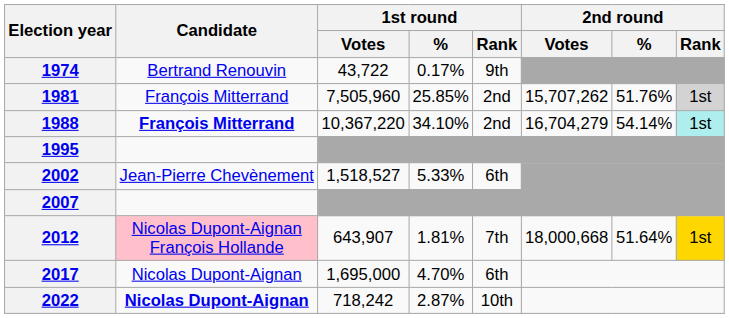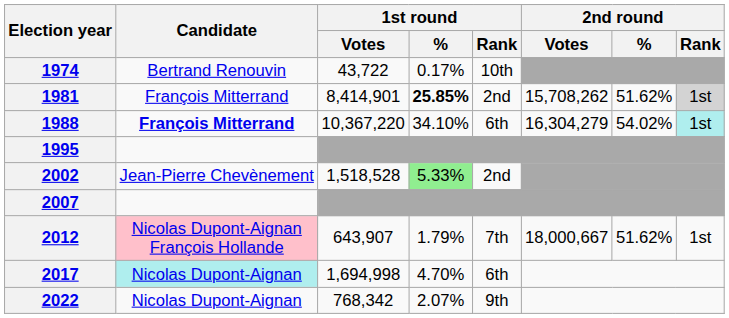1974 | 1st round / Rank: 9th -> 10th
1981 | 1st round / Votes: 7,505,960 -> 8,414,901
1981 | 1st round / %: normal -> bold
1981 | 2nd round / Votes: 15,707,262 -> 15,708,262
1981 | 2nd round / %: 51.76% -> 51.62%
1988 | 1st round / Rank: 2nd -> 6th
1988 | 2nd round / Votes: 16,704,279 -> 16,304,279
1988 | 2nd round / %: 54.14% -> 54.02%
2002 | 1st round / Votes: 1,518,527 -> 1,518,528
2002 | 1st round / %: no background -> lightgreen background
2002 | 1st round / Rank: 6th -> 2nd
2012 | 1st round / %: 1.81% -> 1.79%
2012 | 2nd round / Votes: 18,000,668 -> 18,000,667
2012 | 2nd round / %: 51.64% -> 51.62%
2012 | 2nd round / Rank: gold background -> no background
2017 | Candidate: no background -> paleturquoise background
2017 | 1st round / Votes: 1,695,000 -> 1,694,998
2022 | Candidate: bold -> normal
2022 | 1st round / Votes: 718,242 -> 768,342
2022 | 1st round / %: 2.87% -> 2.07%
2022 | 1st round / Rank: 10th -> 9th
